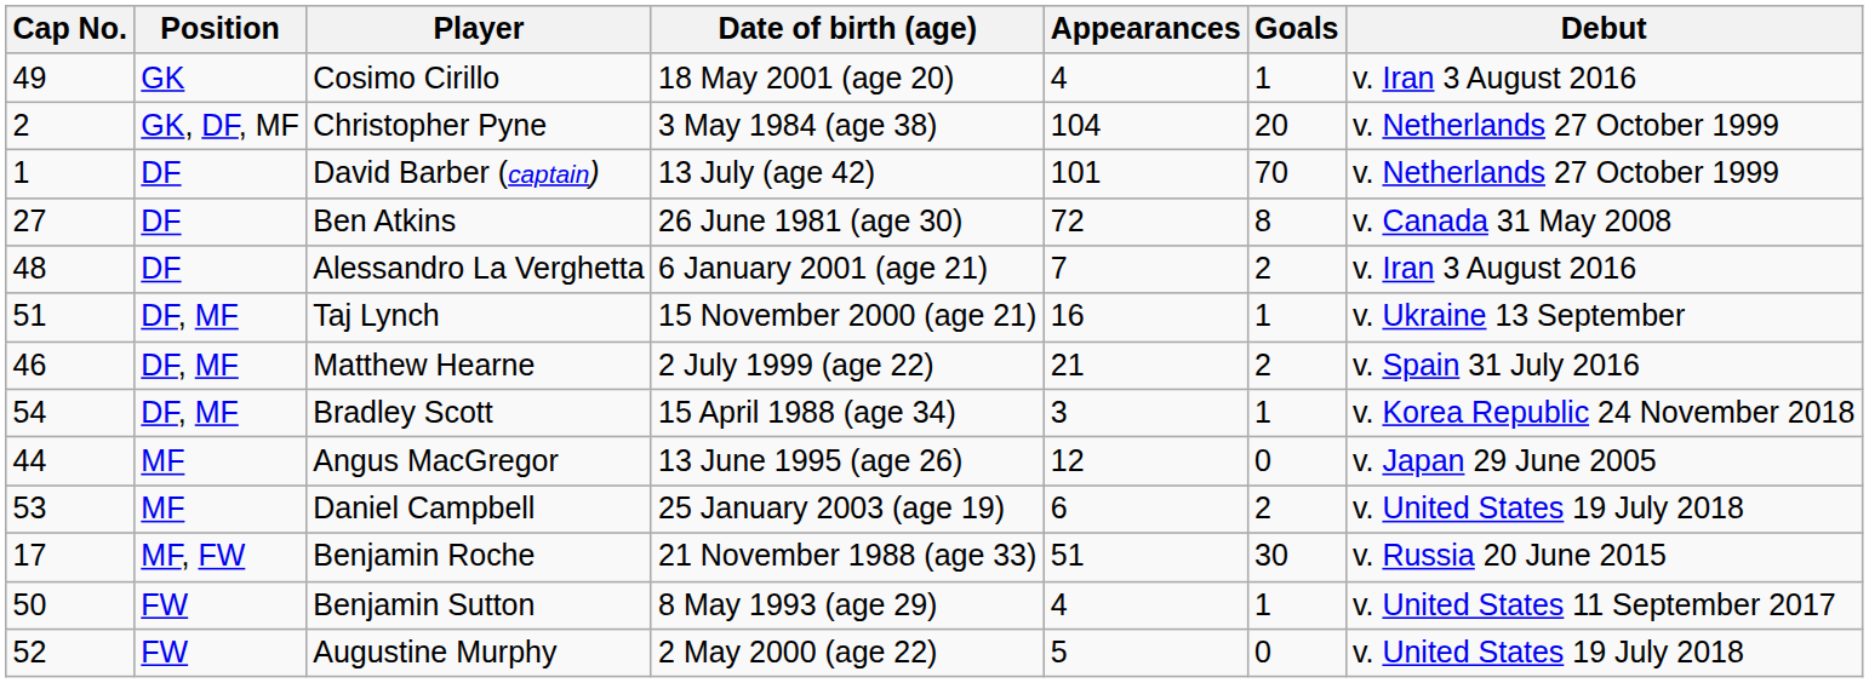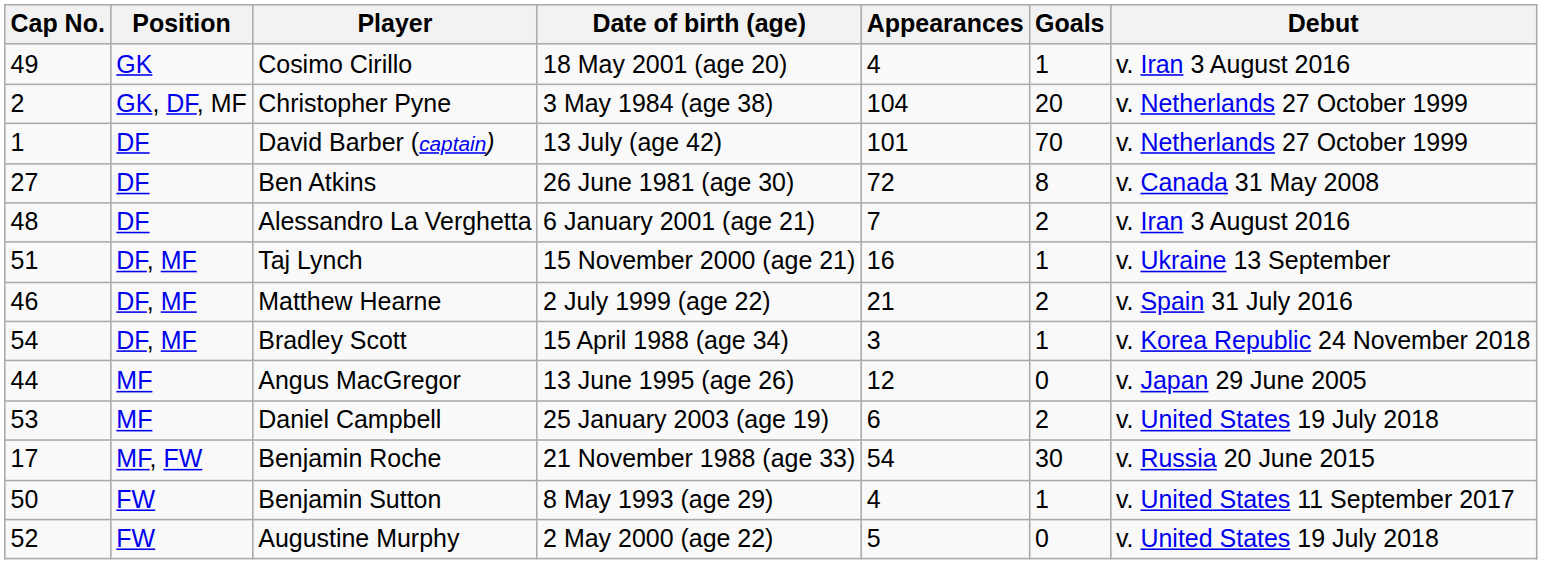Benjamin Roche | Appearances: 51 -> 54
